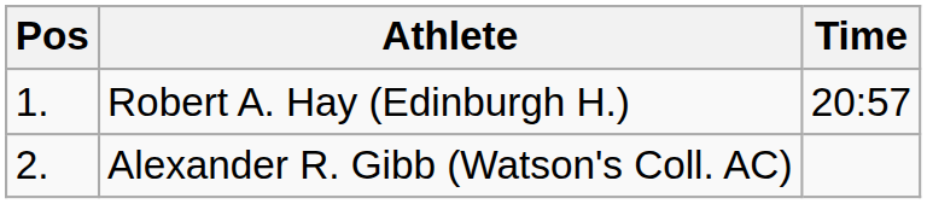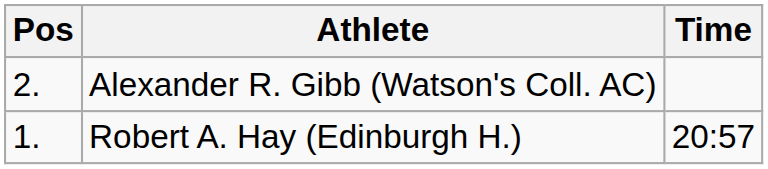rows swapped: Robert A. Hay (Edinburgh H.) <-> Alexander R. Gibb (Watson's Coll. AC)
